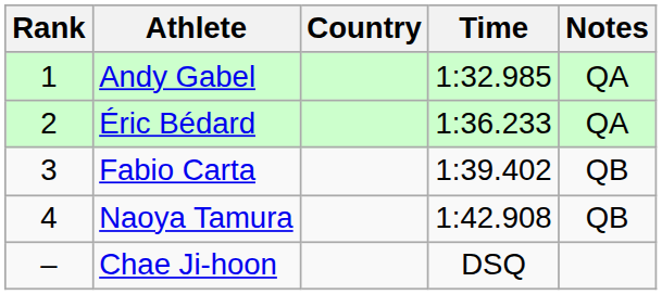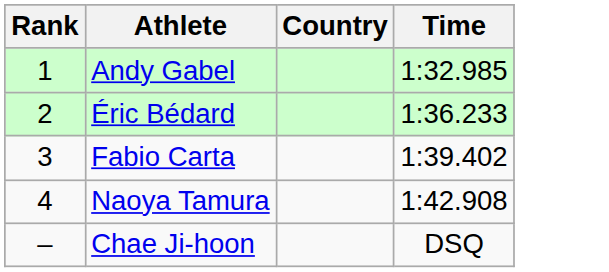- column: Notes | QA | QA | QB | QB
